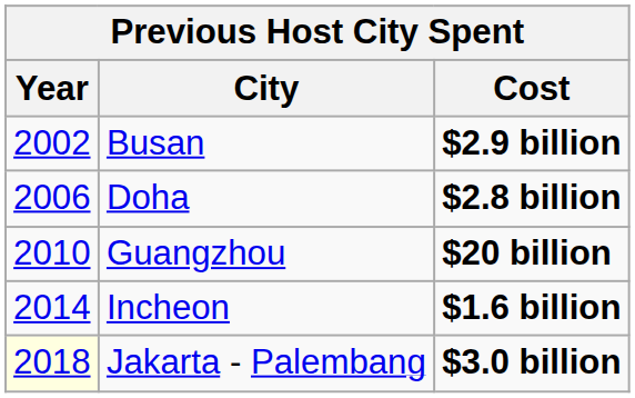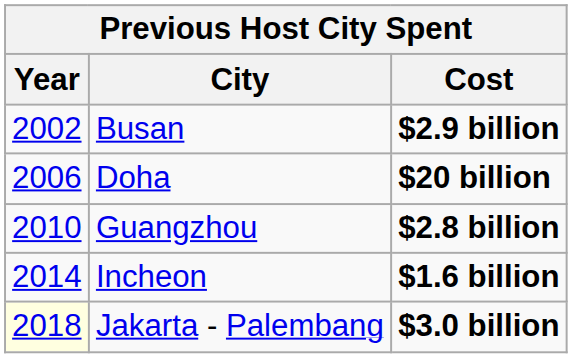Doha | Cost: $2.8 billion -> $20 billion
Guangzhou | Cost: $20 billion -> $2.8 billion
